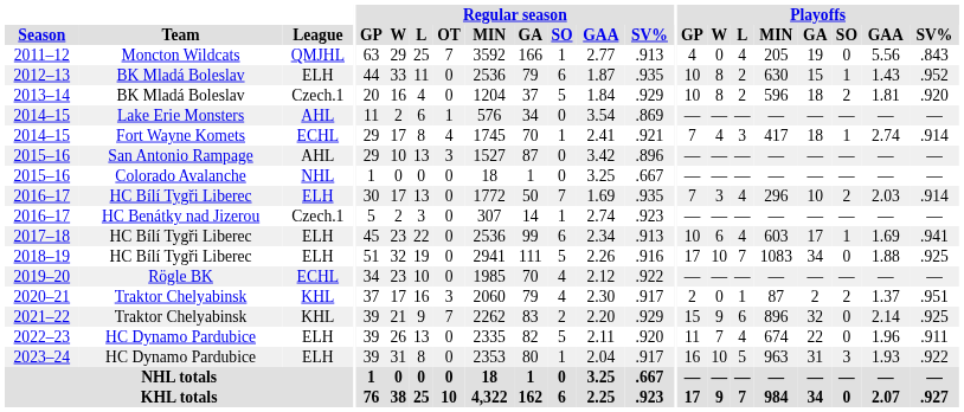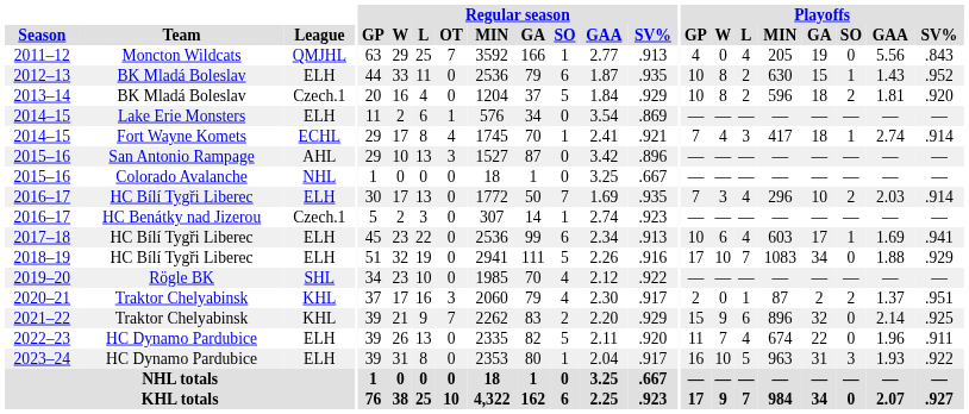2014–15 / Lake Erie Monsters | League: AHL -> ELH
2018–19 | Playoffs / SV%: .925 -> .929
2019–20 | League: ECHL -> SHL
